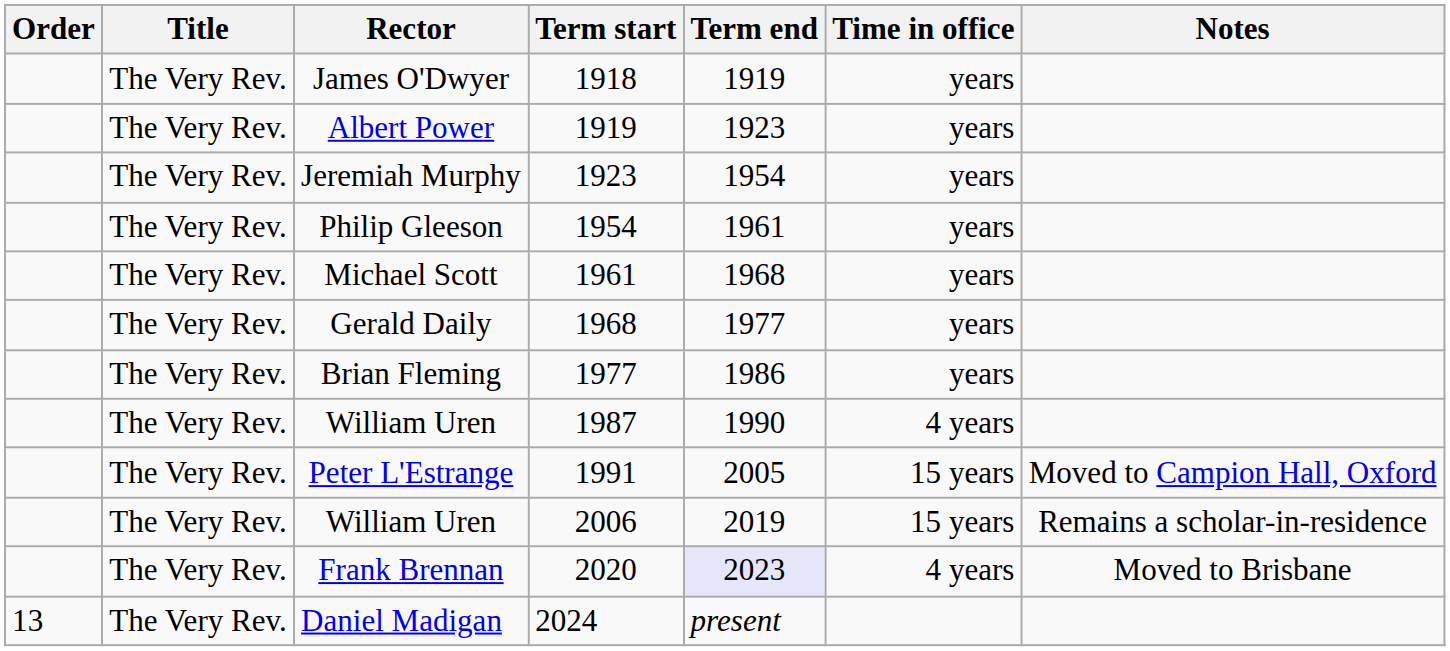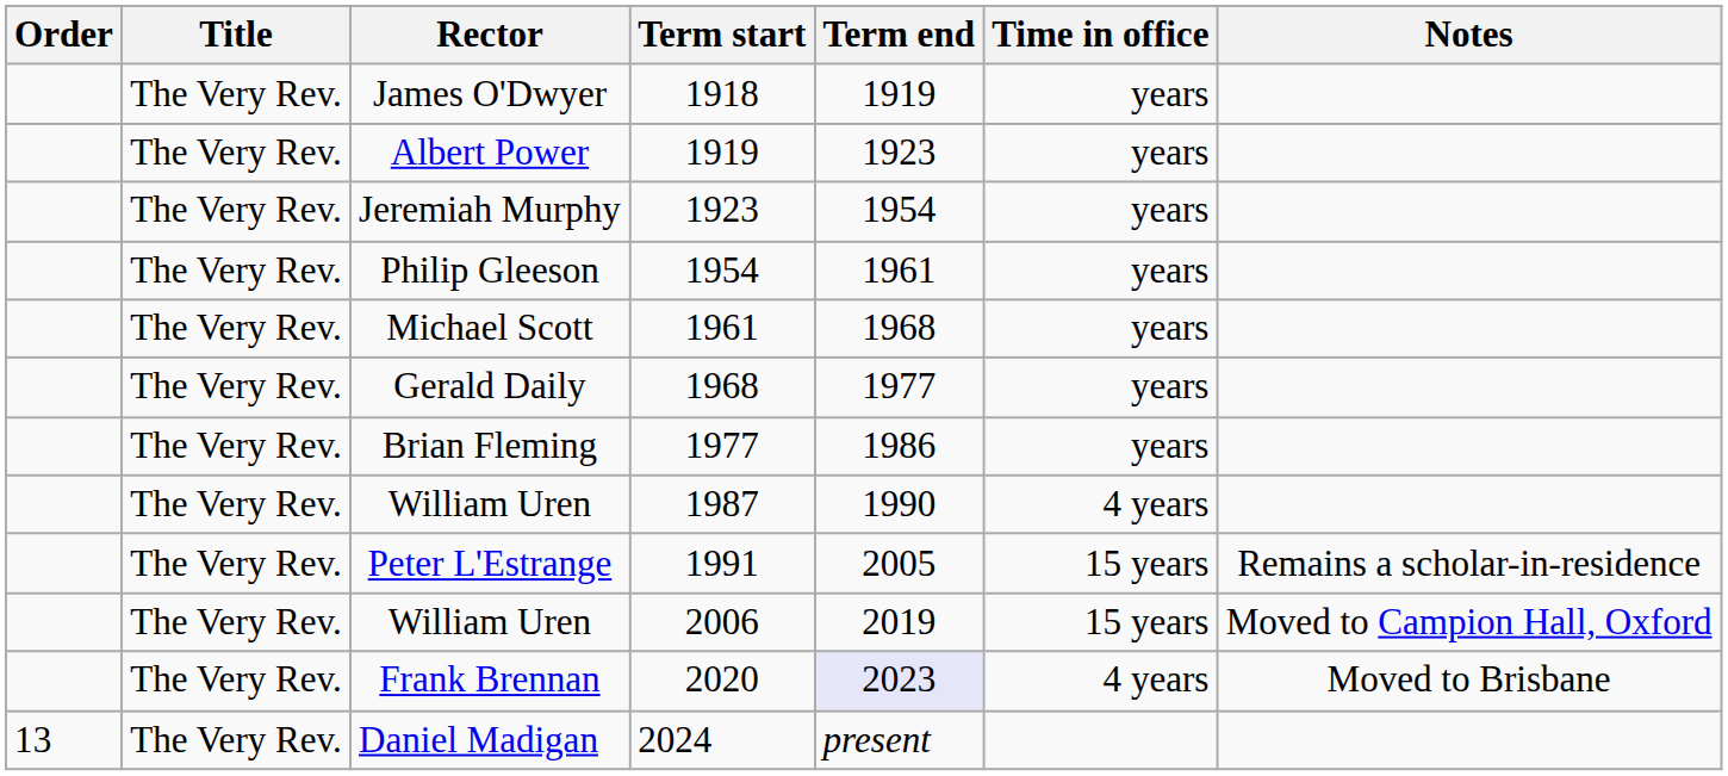Peter L'Estrange | Notes: Moved to Campion Hall, Oxford -> Remains a scholar-in-residence
William Uren / 2006 | Notes: Remains a scholar-in-residence -> Moved to Campion Hall, Oxford
